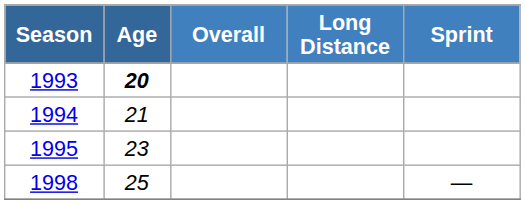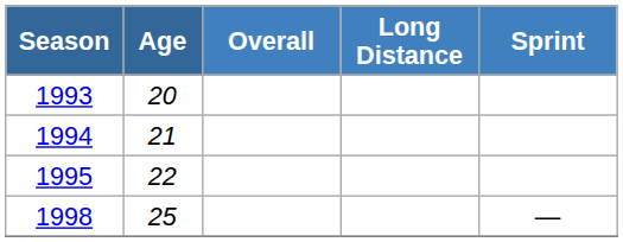1993 | Age: bold -> normal
1995 | Age: 23 -> 22
